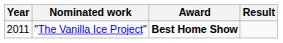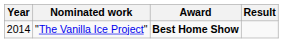"The Vanilla Ice Project" | Year: 2011 -> 2014
